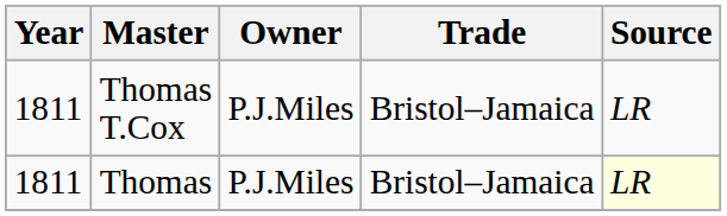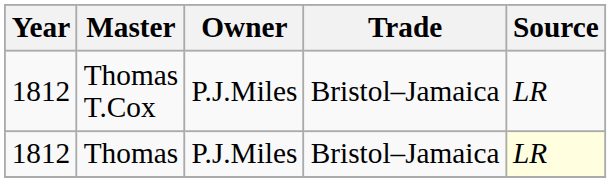Thomas T.Cox | Year: 1811 -> 1812
Thomas | Year: 1811 -> 1812
